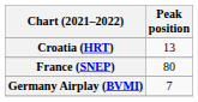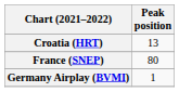Germany Airplay (BVMI) | Peak position: 7 -> 1
